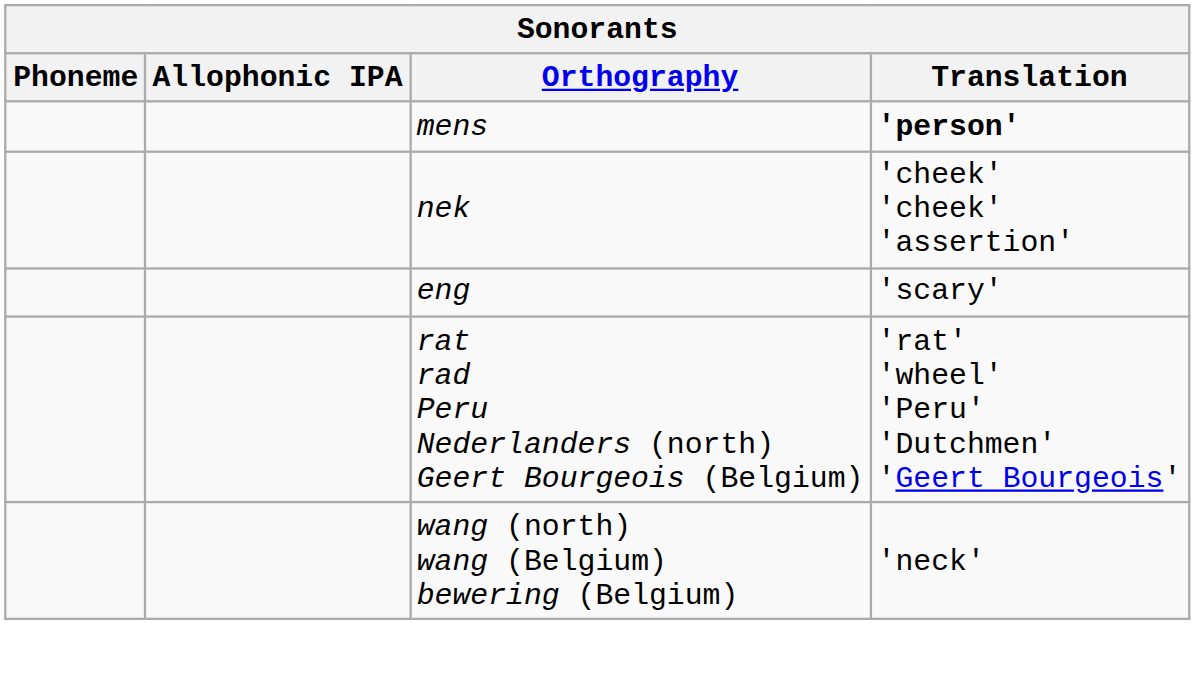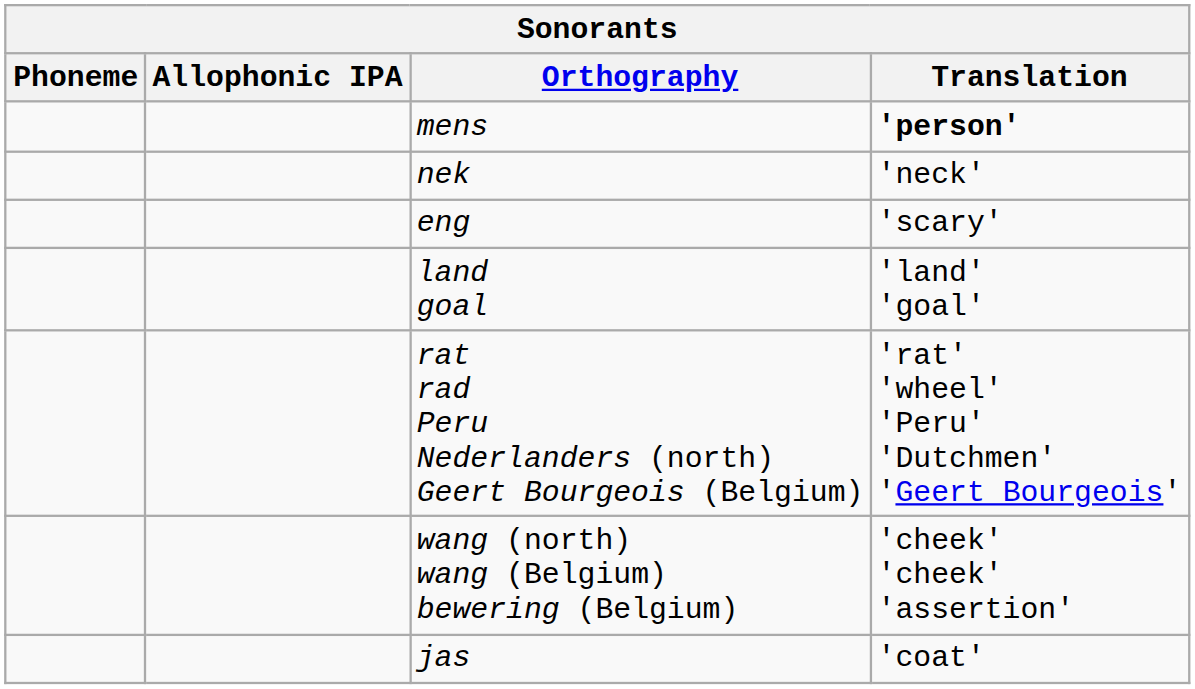nek | Translation: 'cheek' 'cheek' 'assertion' -> 'neck'
+ row: land goal | 'land' 'goal'
wang (north) wang (Belgium) bewering (Belgium) | Translation: 'neck' -> 'cheek' 'cheek' 'assertion'
+ row: jas | 'coat'
